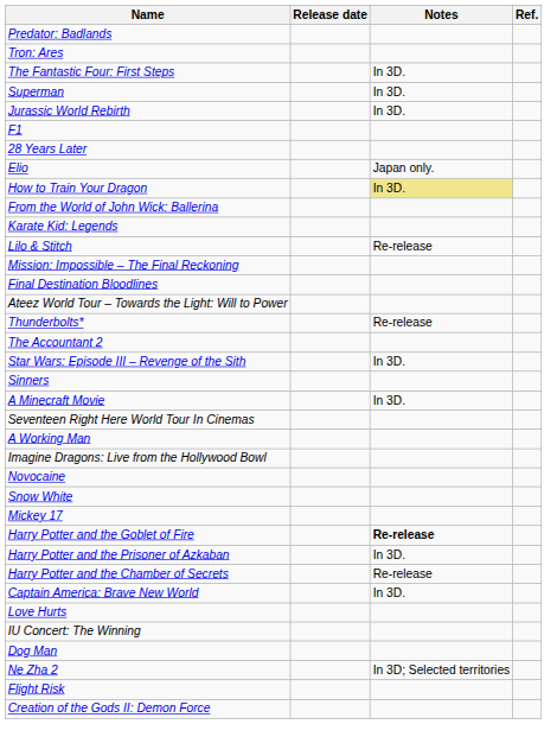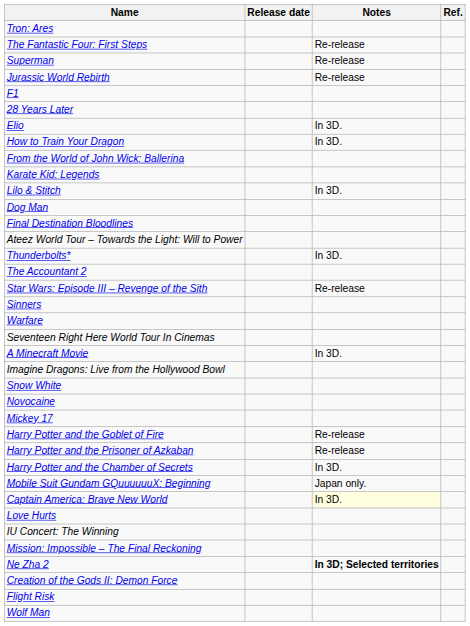- row: Predator: Badlands
The Fantastic Four: First Steps | Notes: In 3D. -> Re-release
Superman | Notes: In 3D. -> Re-release
Jurassic World Rebirth | Notes: In 3D. -> Re-release
Elio | Notes: Japan only. -> In 3D.
How to Train Your Dragon | Notes: khaki background -> no background
Lilo & Stitch | Notes: Re-release -> In 3D.
rows swapped: Mission: Impossible – The Final Reckoning <-> Dog Man
Thunderbolts* | Notes: Re-release -> In 3D.
Star Wars: Episode III – Revenge of the Sith | Notes: In 3D. -> Re-release
+ row: Warfare
rows swapped: A Minecraft Movie <-> Seventeen Right Here World Tour In Cinemas
- row: A Working Man
rows swapped: Snow White <-> Novocaine
Harry Potter and the Goblet of Fire | Notes: bold -> normal
Harry Potter and the Prisoner of Azkaban | Notes: In 3D. -> Re-release
Harry Potter and the Chamber of Secrets | Notes: Re-release -> In 3D.
+ row: Mobile Suit Gundam GQuuuuuuX: Beginning | Japan only.
Captain America: Brave New World | Notes: no background -> lightyellow background
Ne Zha 2 | Notes: normal -> bold
rows swapped: Creation of the Gods II: Demon Force <-> Flight Risk
+ row: Wolf Man
